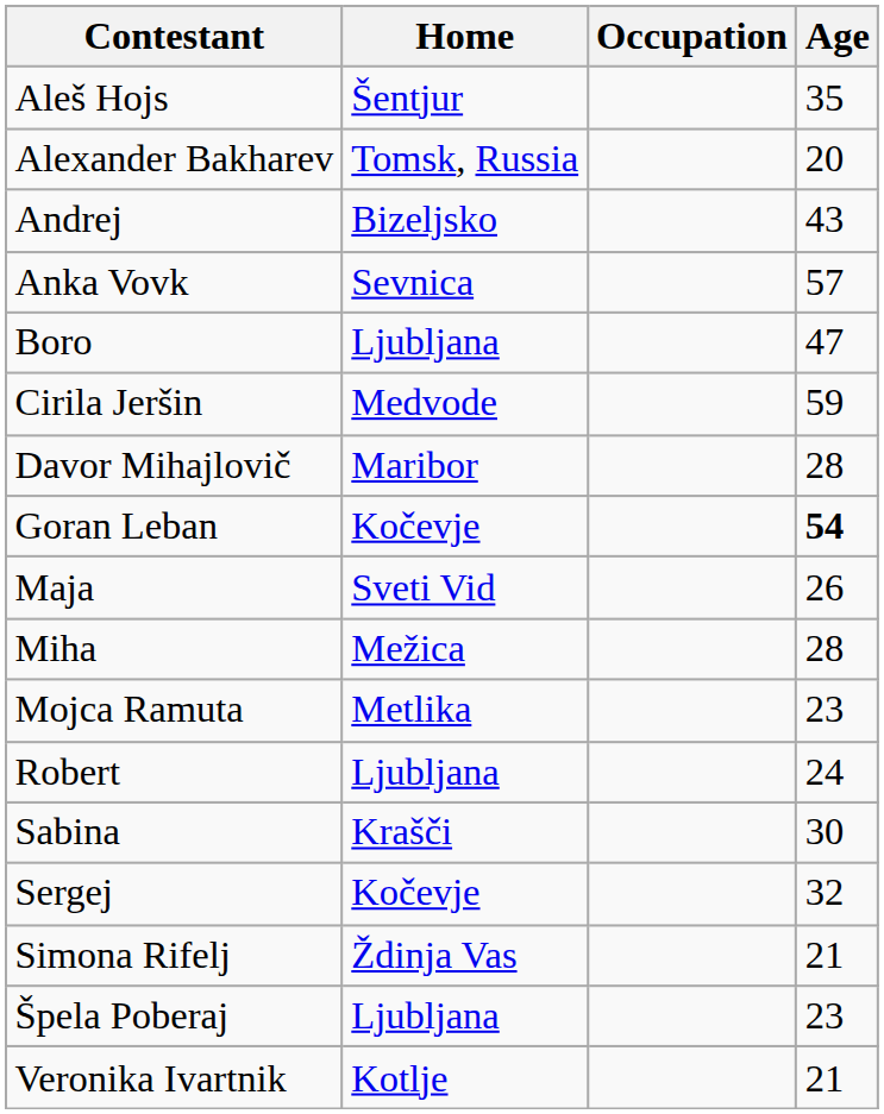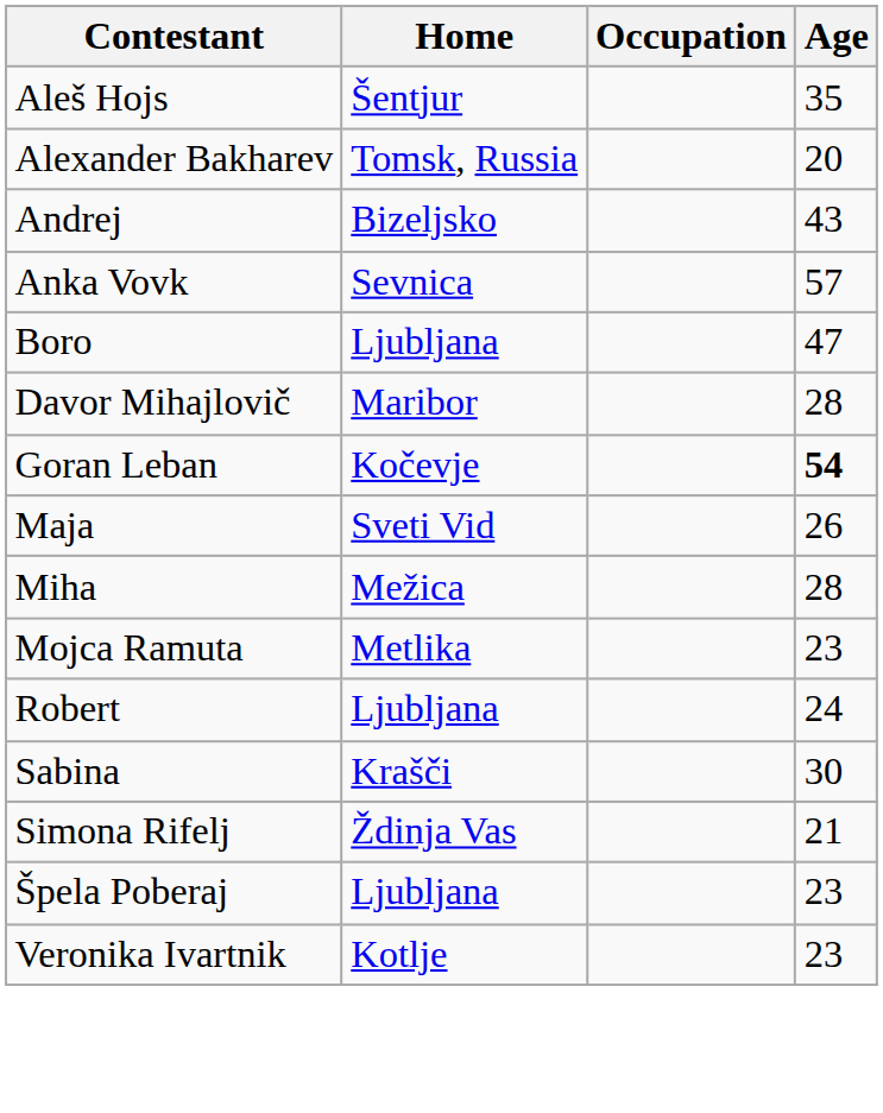- row: Cirila Jeršin | Medvode | 59
- row: Sergej | Kočevje | 32
Veronika Ivartnik | Age: 21 -> 23
